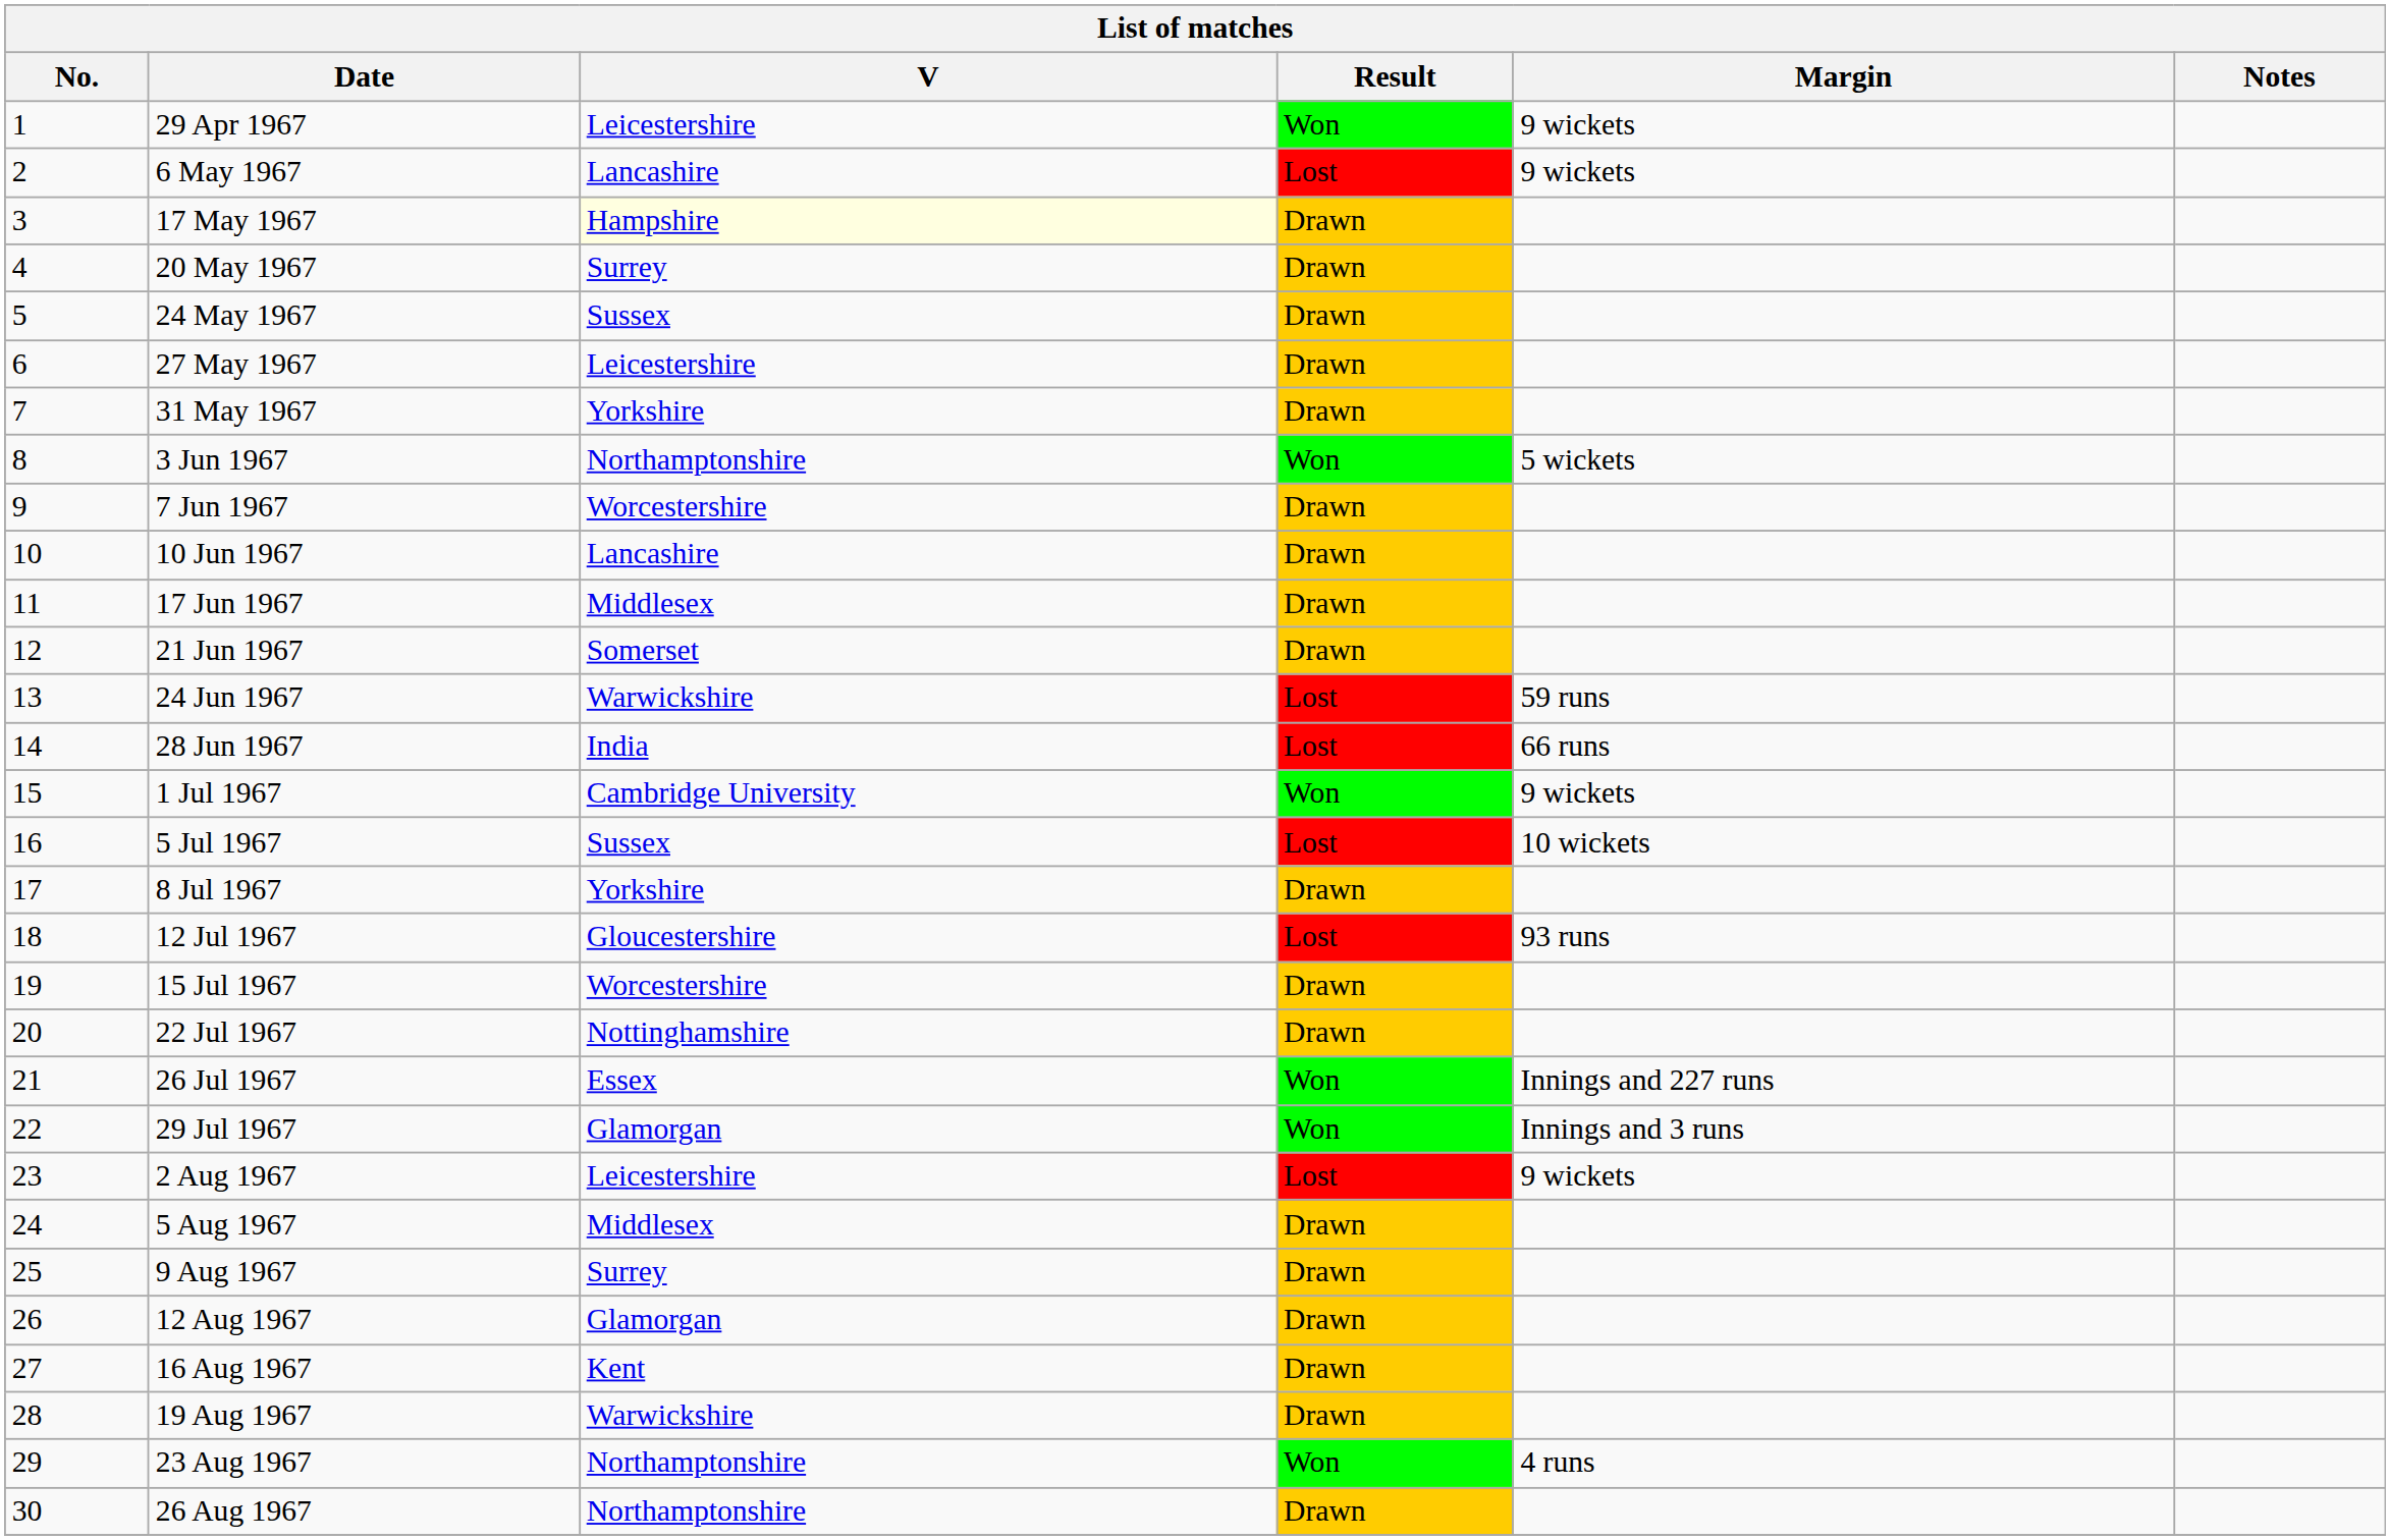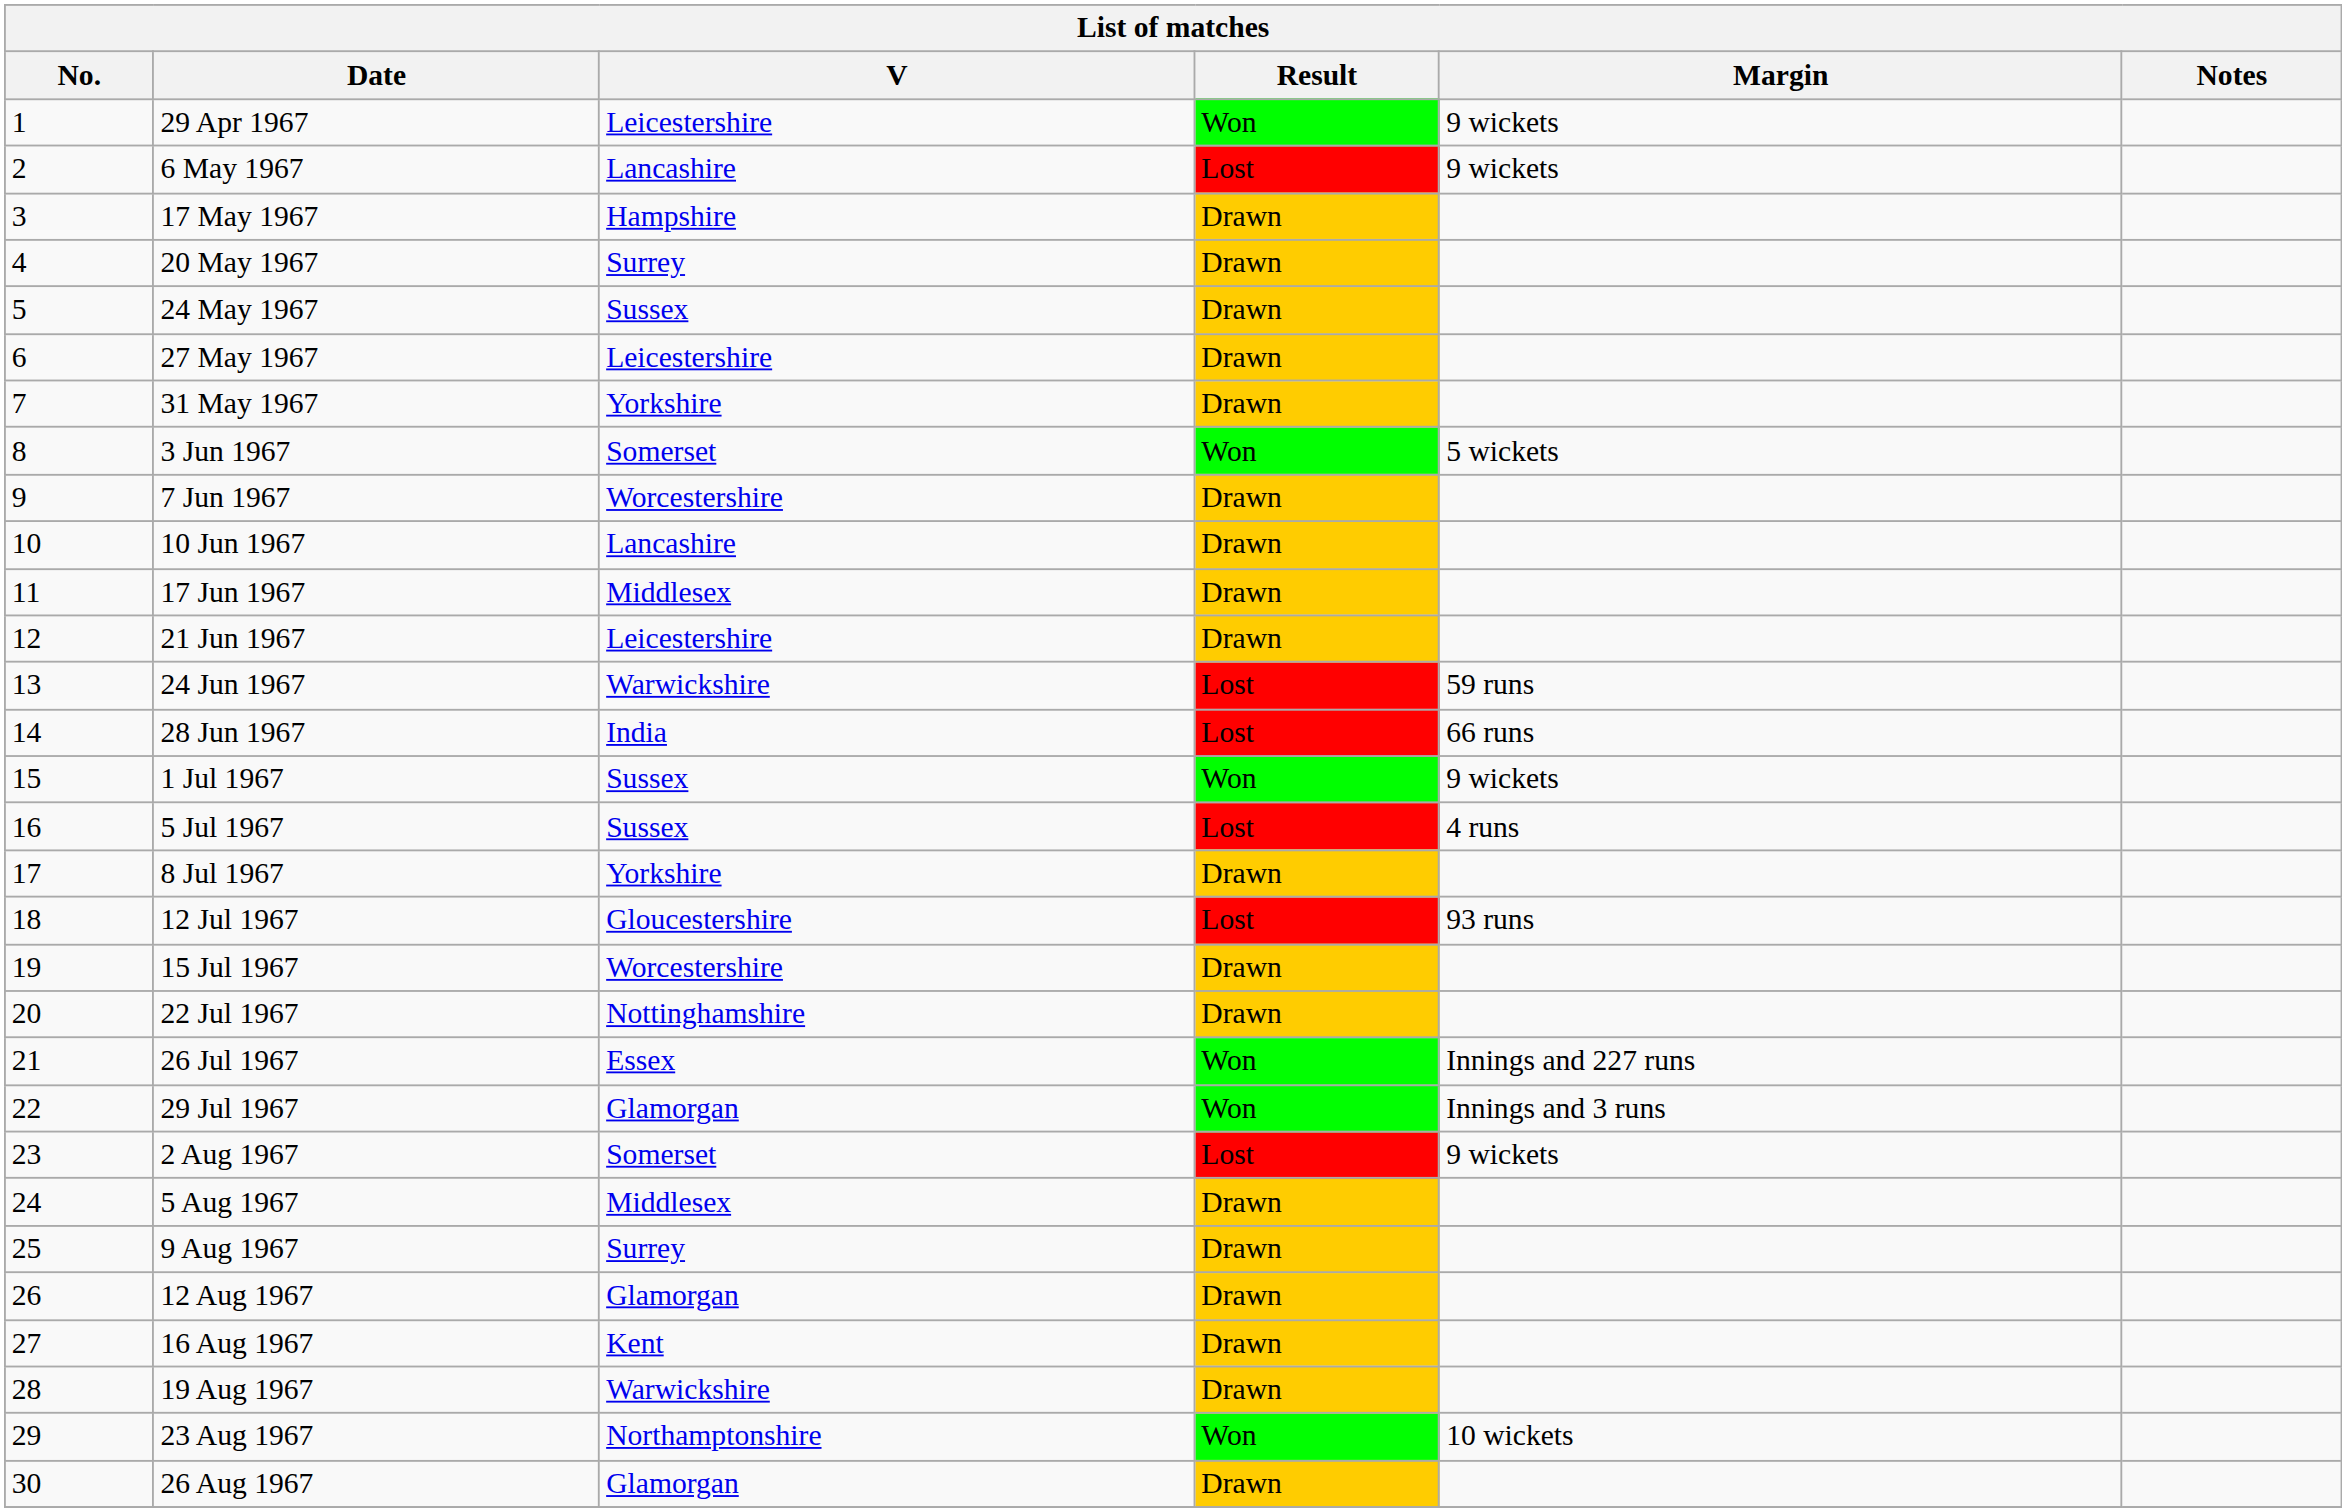17 May 1967 | V: lightyellow background -> no background
3 Jun 1967 | V: Northamptonshire -> Somerset
21 Jun 1967 | V: Somerset -> Leicestershire
1 Jul 1967 | V: Cambridge University -> Sussex
5 Jul 1967 | Margin: 10 wickets -> 4 runs
2 Aug 1967 | V: Leicestershire -> Somerset
23 Aug 1967 | Margin: 4 runs -> 10 wickets
26 Aug 1967 | V: Northamptonshire -> Glamorgan
